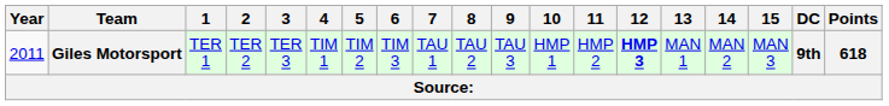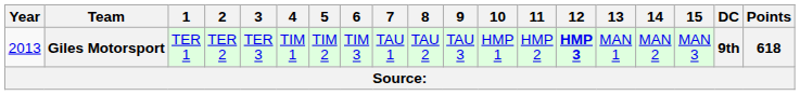Giles Motorsport | Year: 2011 -> 2013
